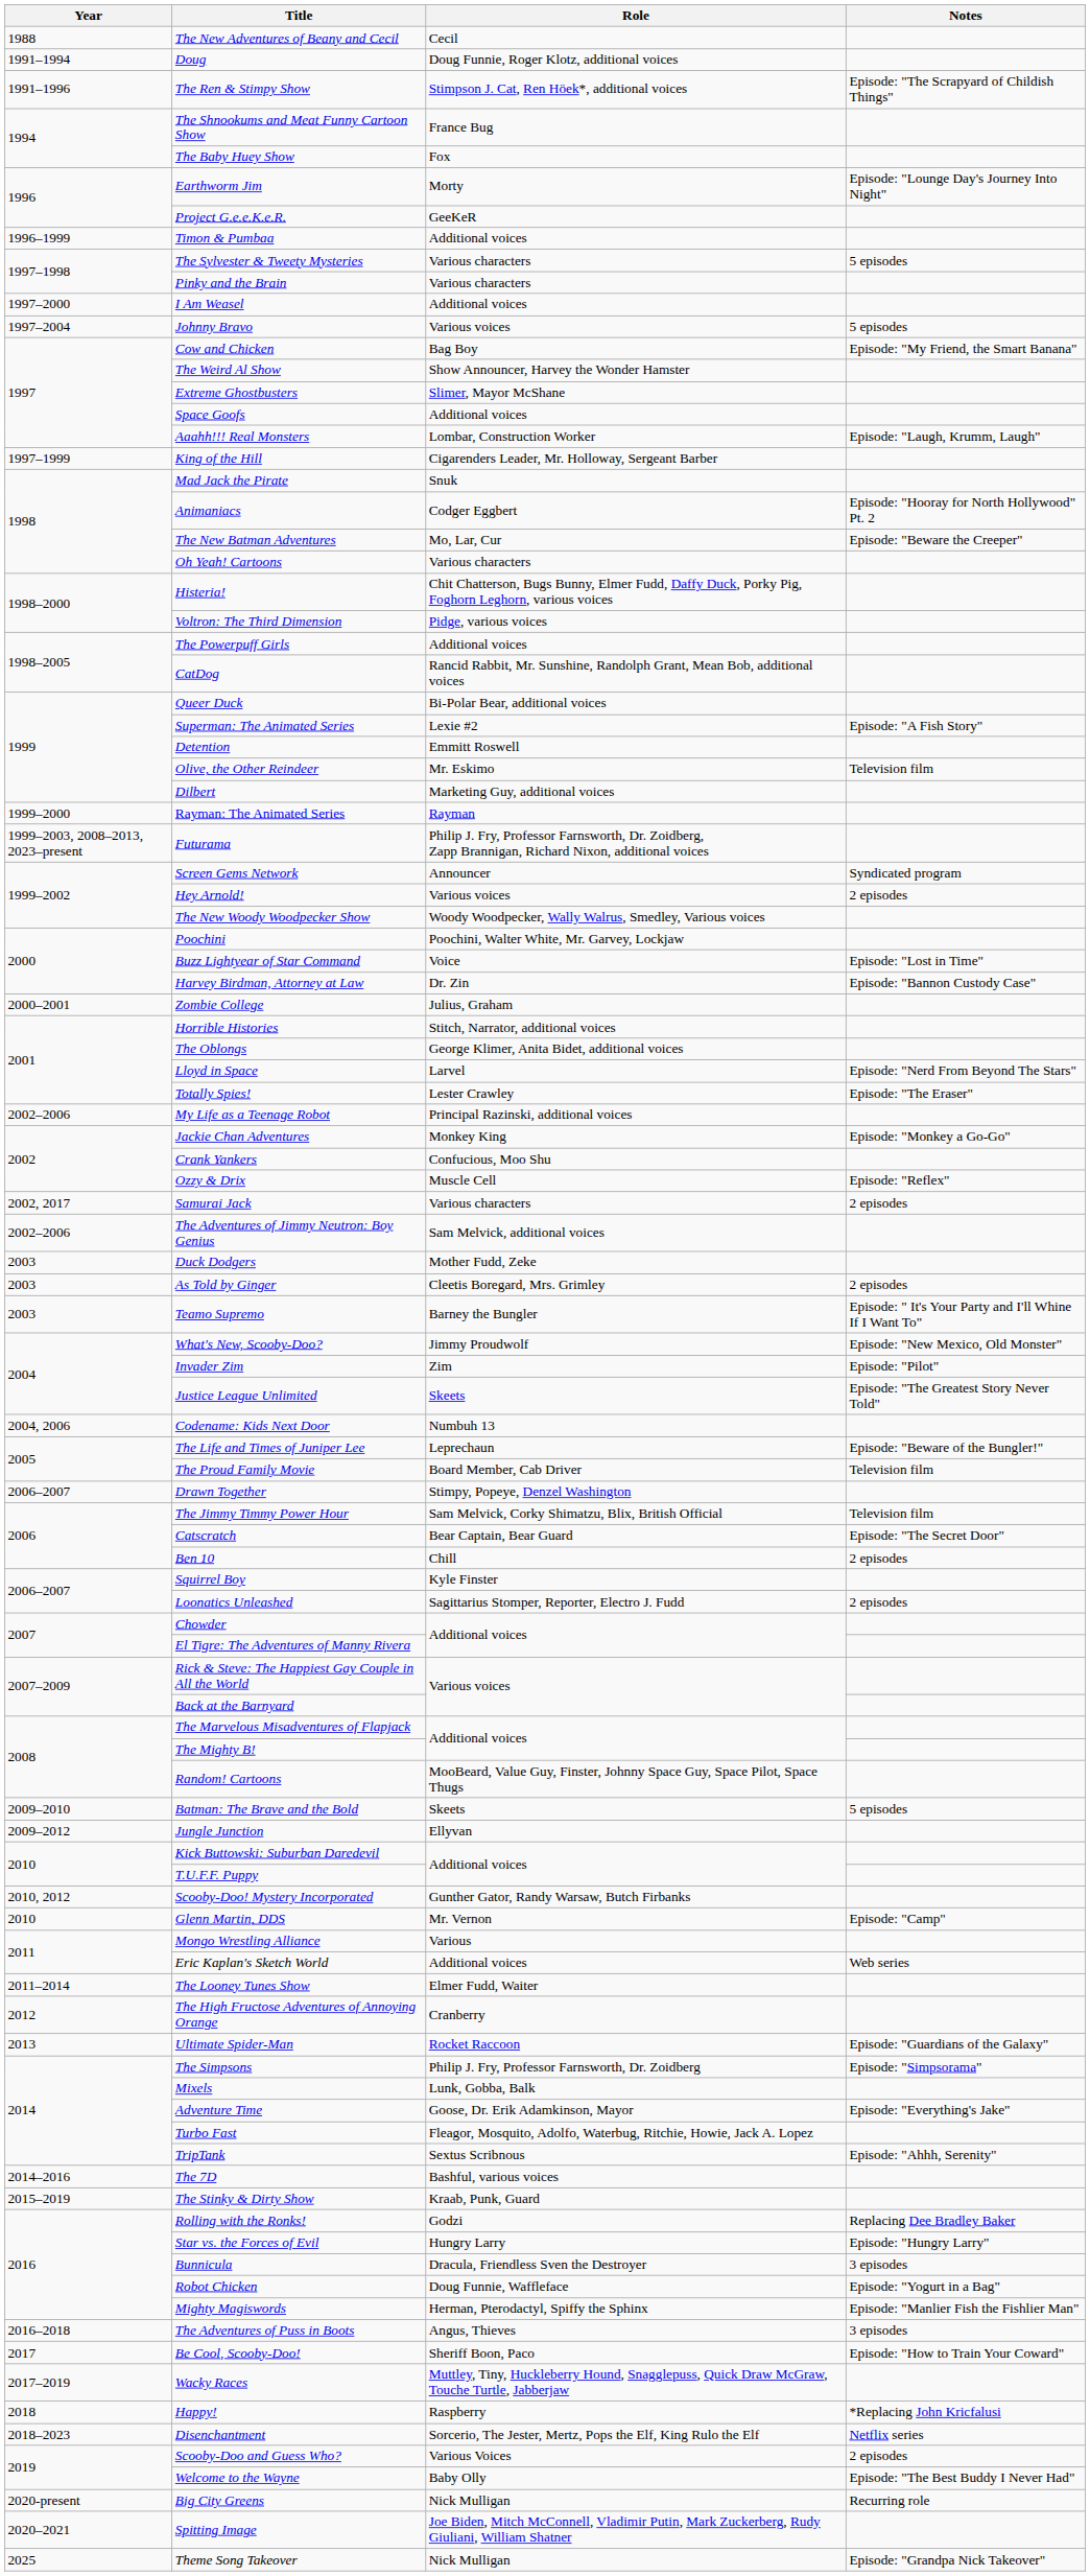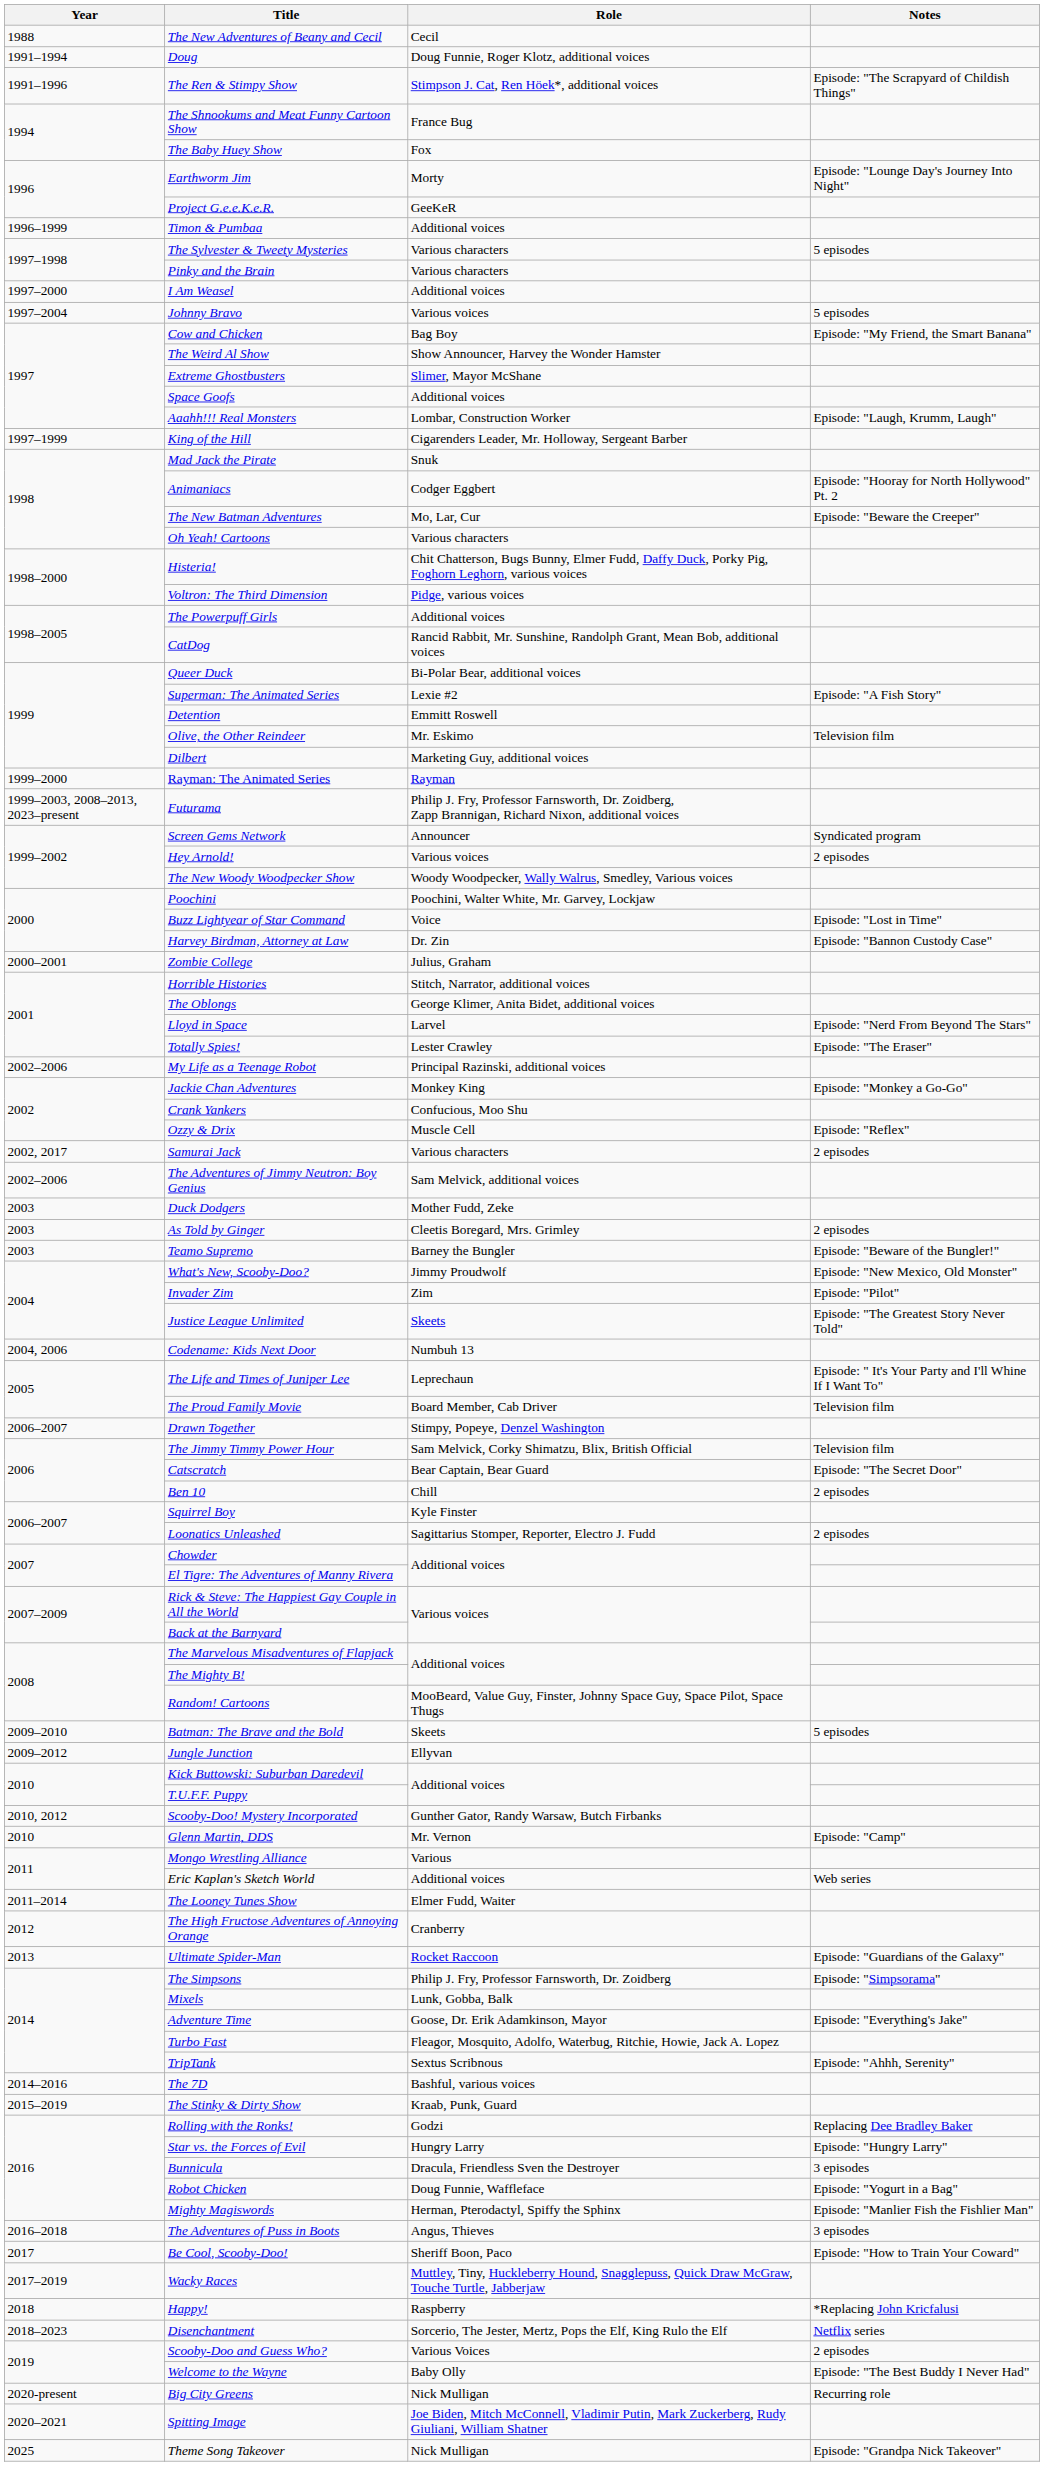Teamo Supremo | Notes: Episode: " It's Your Party and I'll Whine If I Want To" -> Episode: "Beware of the Bungler!"
The Life and Times of Juniper Lee | Notes: Episode: "Beware of the Bungler!" -> Episode: " It's Your Party and I'll Whine If I Want To"
